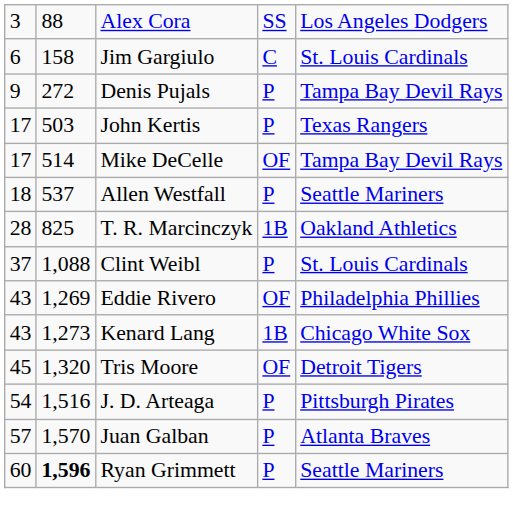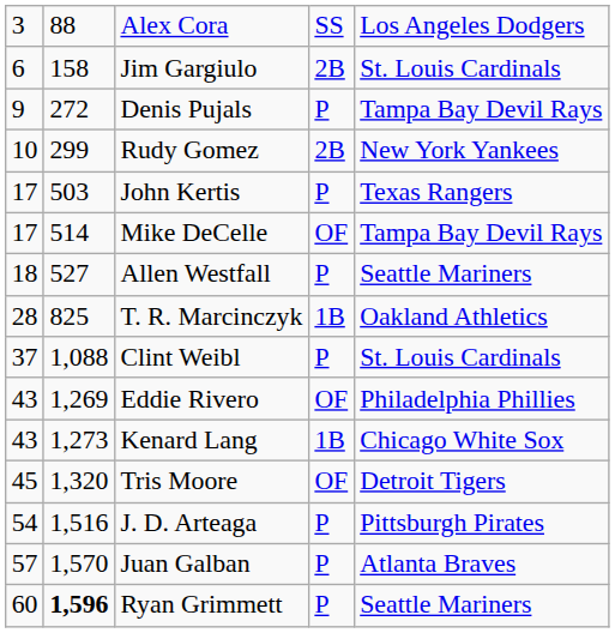Jim Gargiulo | column 4: C -> 2B
+ row: 10 | 299 | Rudy Gomez | 2B | New York Yankees
Allen Westfall | column 2: 537 -> 527
